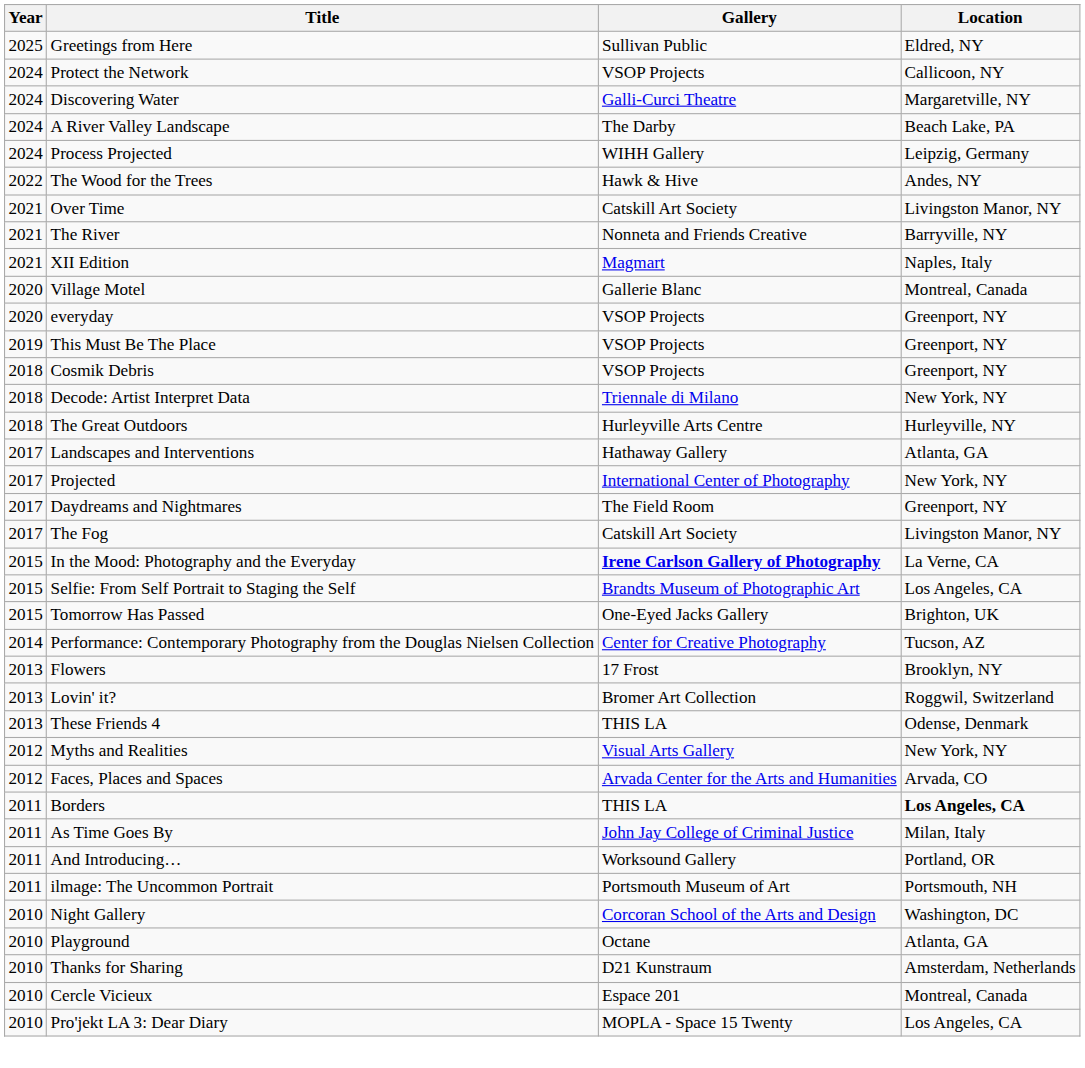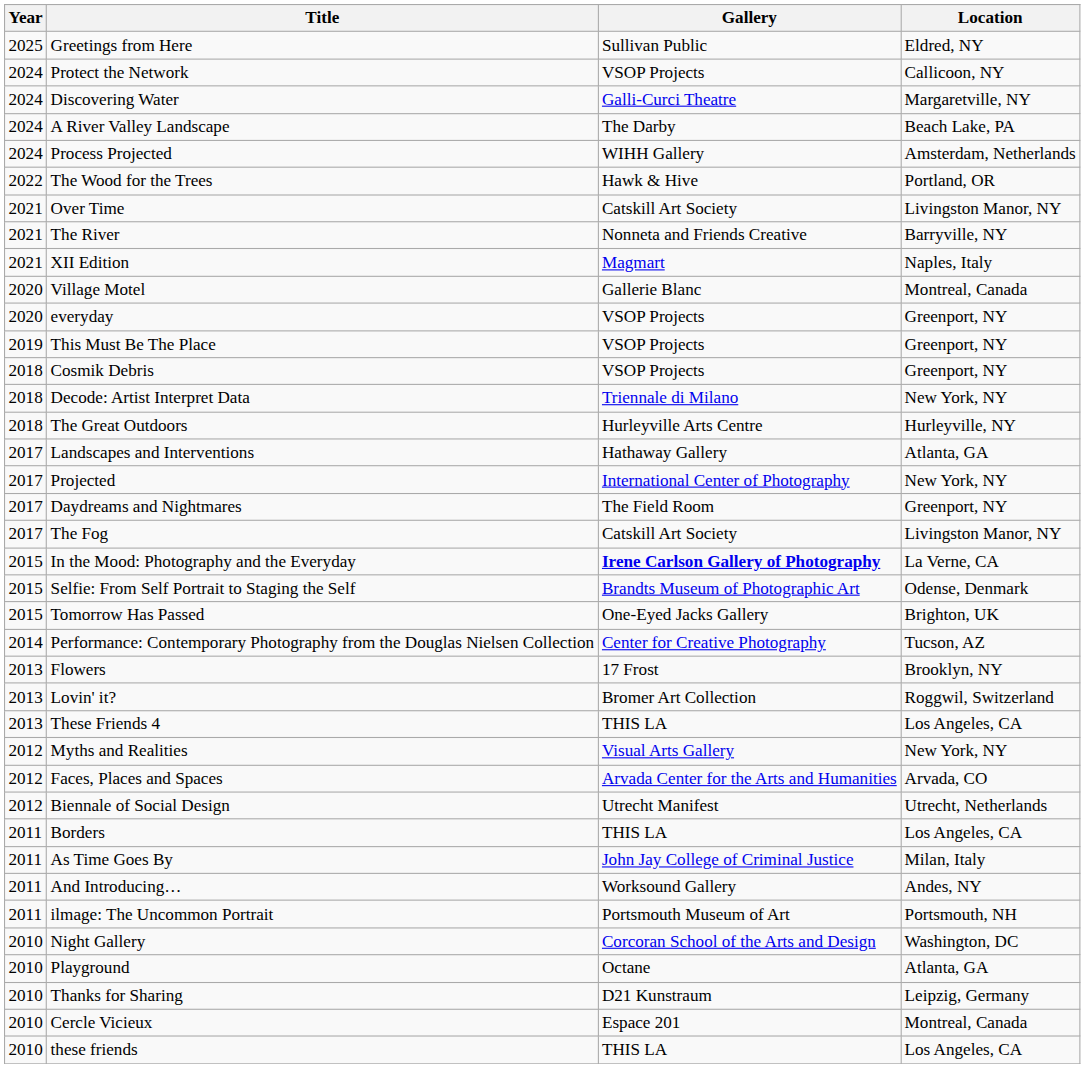Process Projected | Location: Leipzig, Germany -> Amsterdam, Netherlands
The Wood for the Trees | Location: Andes, NY -> Portland, OR
Selfie: From Self Portrait to Staging the Self | Location: Los Angeles, CA -> Odense, Denmark
These Friends 4 | Location: Odense, Denmark -> Los Angeles, CA
+ row: 2012 | Biennale of Social Design | Utrecht Manifest | Utrecht, Netherlands
Borders | Location: bold -> normal
And Introducing… | Location: Portland, OR -> Andes, NY
Thanks for Sharing | Location: Amsterdam, Netherlands -> Leipzig, Germany
- row: 2010 | Pro'jekt LA 3: Dear Diary | MOPLA - Space 15 Twenty | Los Angeles, CA
+ row: 2010 | these friends | THIS LA | Los Angeles, CA
